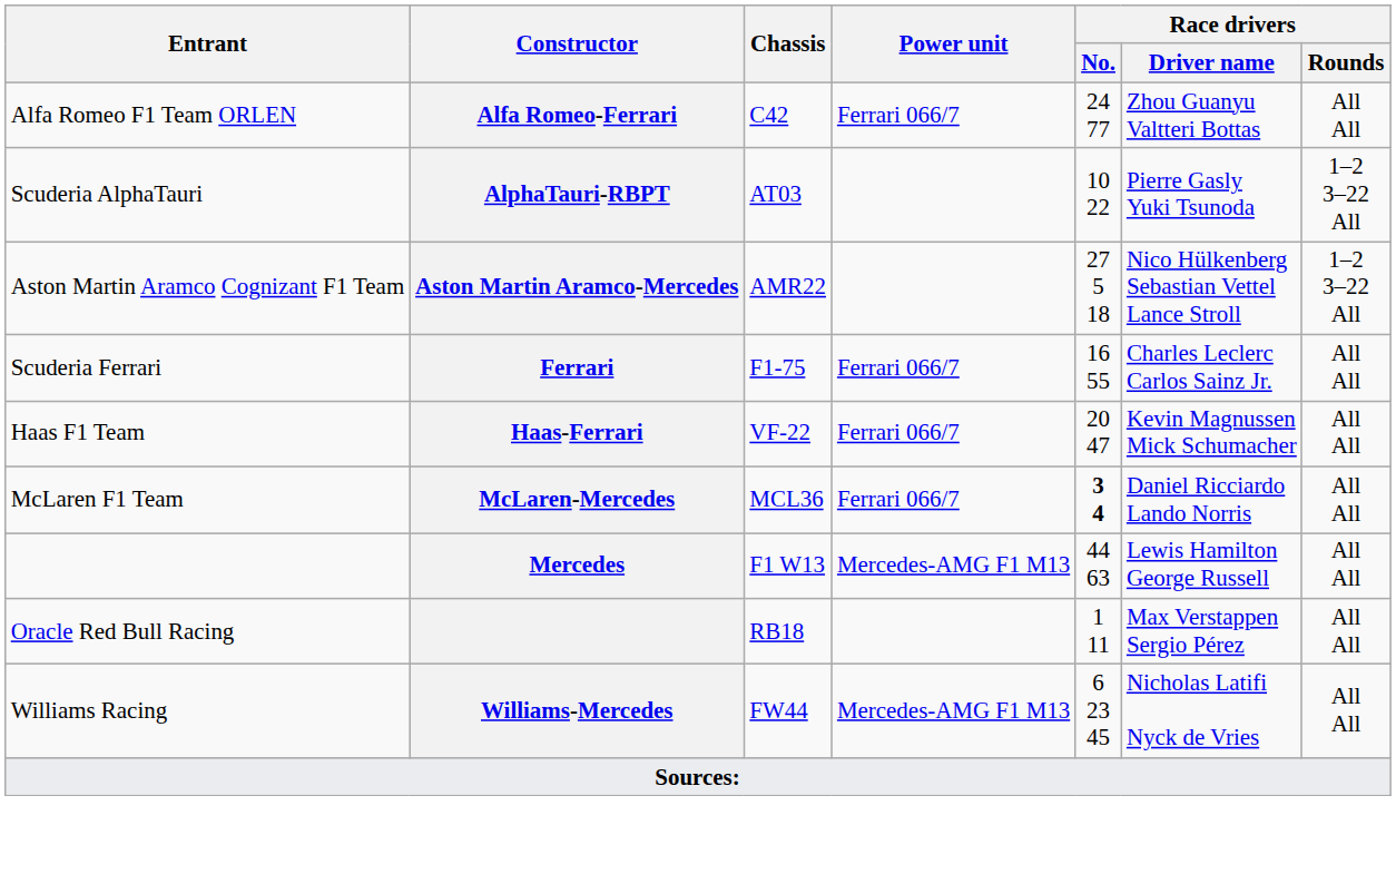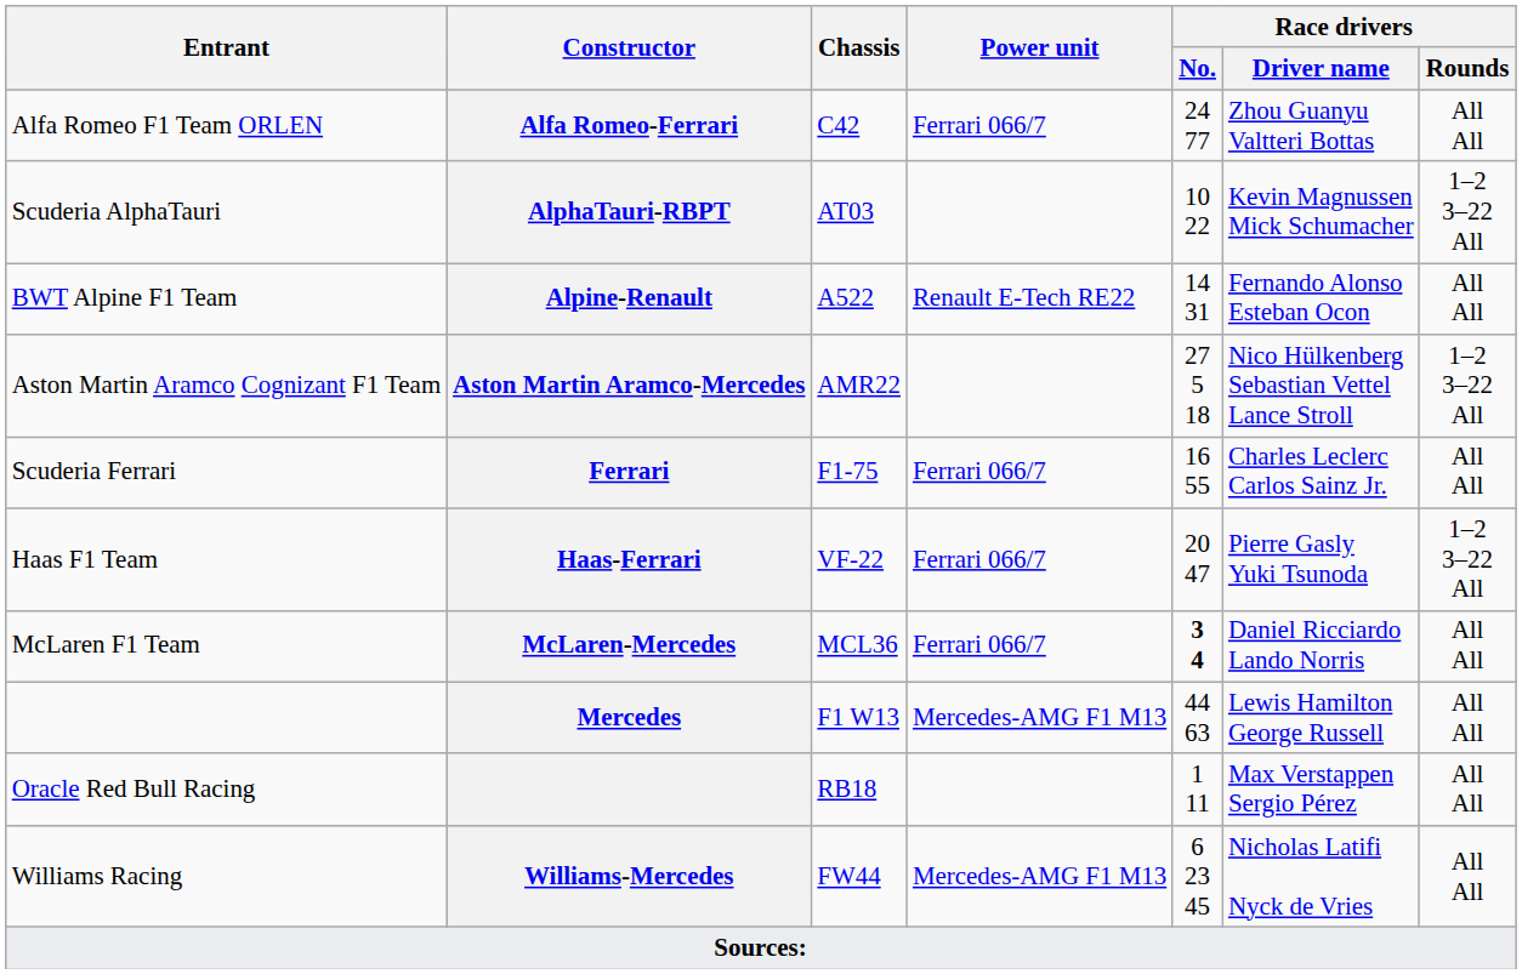AlphaTauri-RBPT | Race drivers / Driver name: Pierre Gasly Yuki Tsunoda -> Kevin Magnussen Mick Schumacher
+ row: BWT Alpine F1 Team | Alpine-Renault | A522 | Renault E-Tech RE22 | 14 31 | Fernando Alonso Esteban Ocon | All All
Haas-Ferrari | Race drivers / Driver name: Kevin Magnussen Mick Schumacher -> Pierre Gasly Yuki Tsunoda
Haas-Ferrari | Race drivers / Rounds: All All -> 1–2 3–22 All
